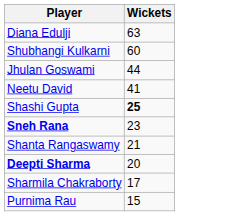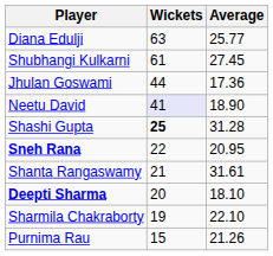+ column: Average | 25.77 | 27.45 | 17.36 | 18.90 | 31.28 | 20.95 | 31.61 | 18.10 | 22.10 | 21.26
Shubhangi Kulkarni | Wickets: 60 -> 61
Neetu David | Wickets: no background -> lavender background
Sneh Rana | Wickets: 23 -> 22
Sharmila Chakraborty | Wickets: 17 -> 19
